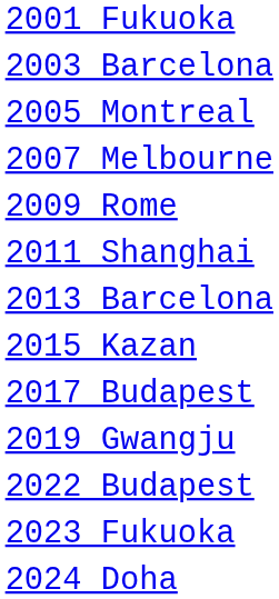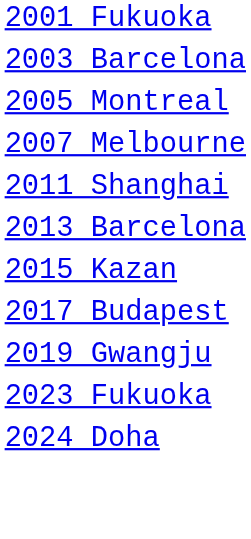- row: 2009 Rome
- row: 2022 Budapest
